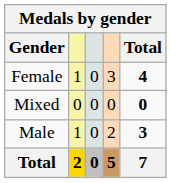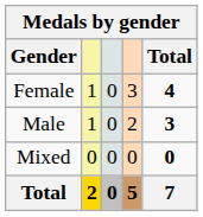rows swapped: Male <-> Mixed
